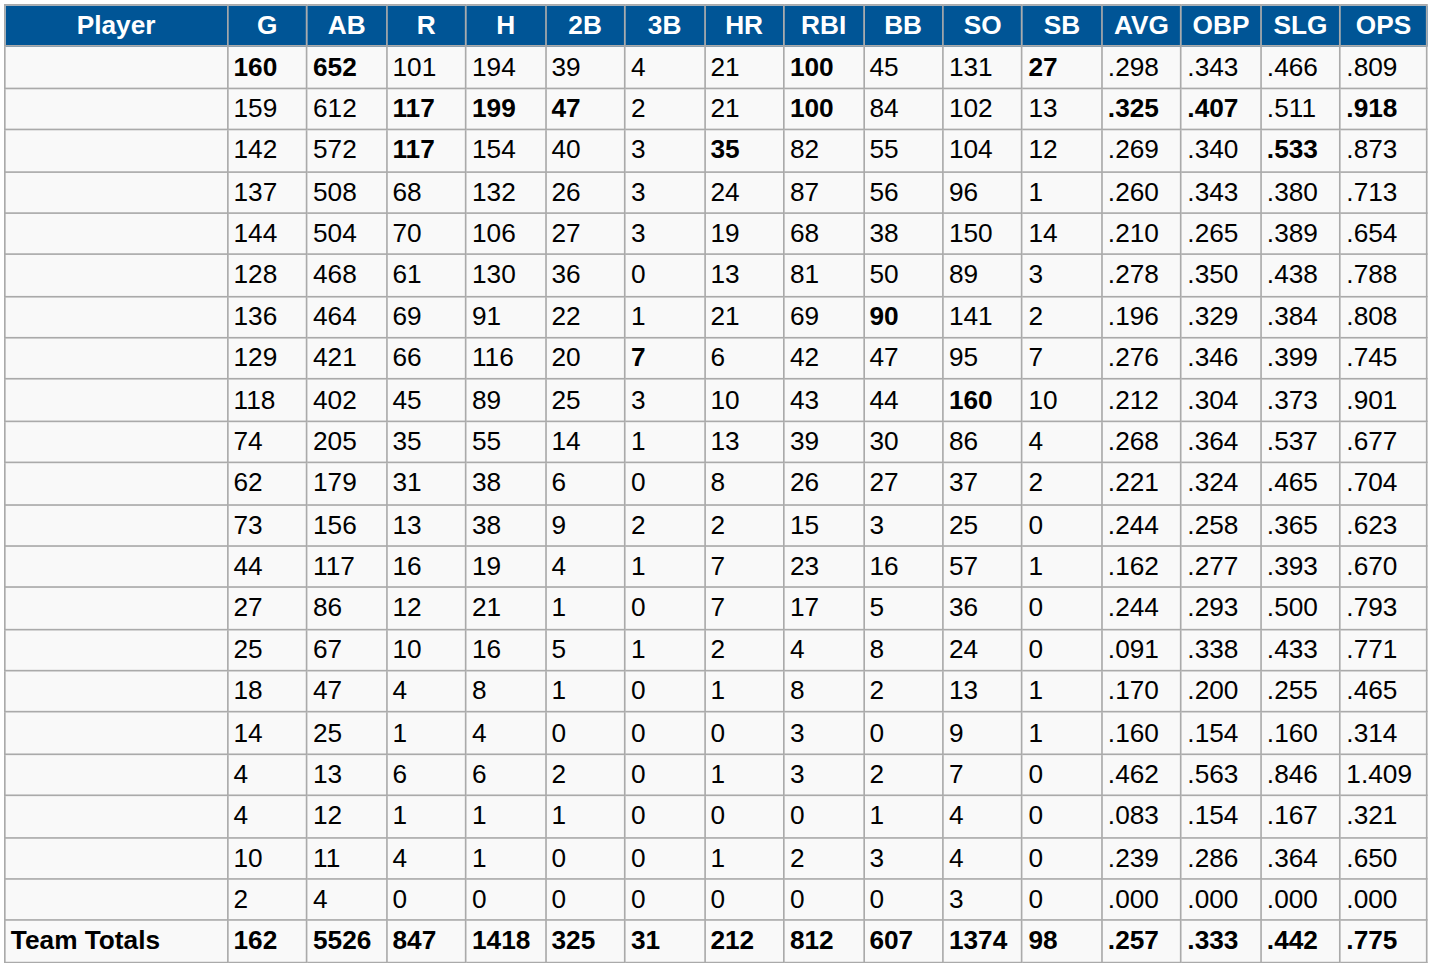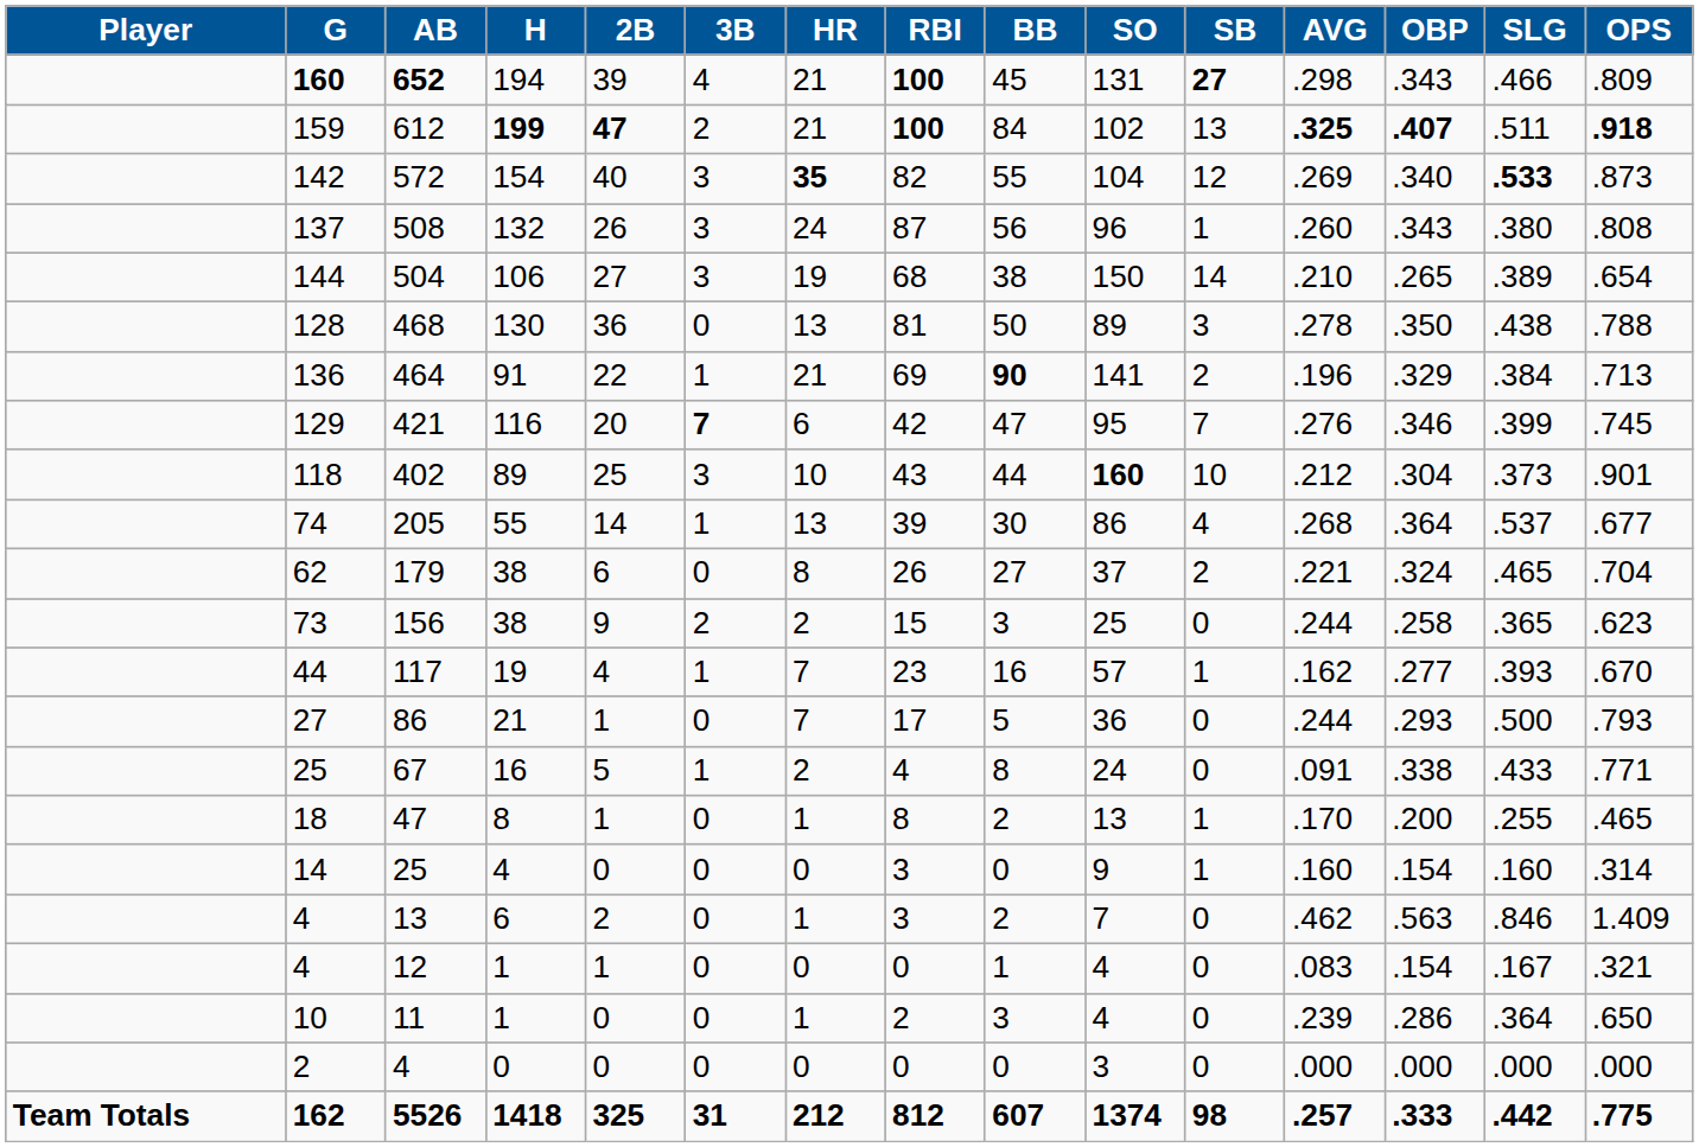- column: R | 101 | 117 | 117 | 68 | 70 | 61 | 69 | 66 | 45 | 35 | 31 | 13 | 16 | 12 | 10 | 4 | 1 | 6 | 1 | 4 | 0 | 847
508 | OPS: .713 -> .808
464 | OPS: .808 -> .713
